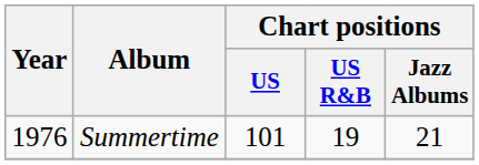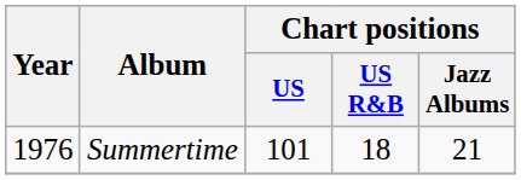Summertime | Chart positions / US R&B: 19 -> 18
